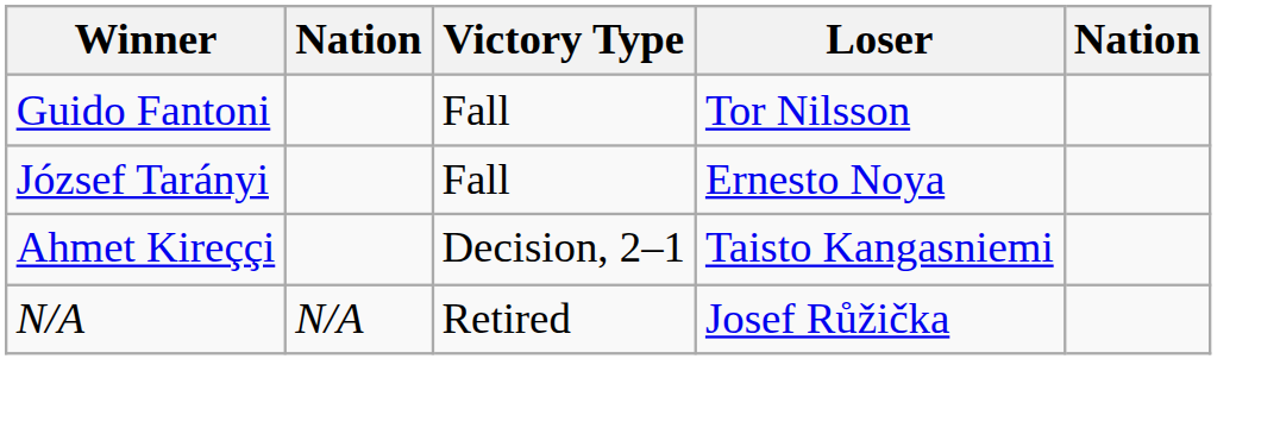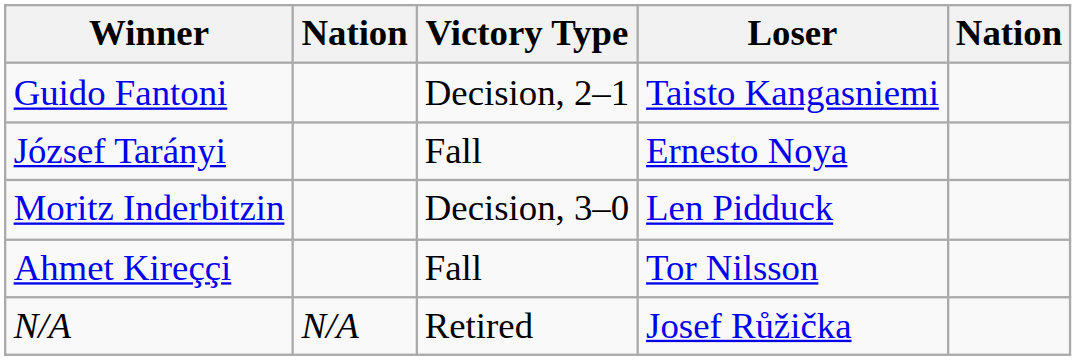Guido Fantoni | Victory Type: Fall -> Decision, 2–1
Guido Fantoni | Loser: Tor Nilsson -> Taisto Kangasniemi
+ row: Moritz Inderbitzin | Decision, 3–0 | Len Pidduck
Ahmet Kireççi | Victory Type: Decision, 2–1 -> Fall
Ahmet Kireççi | Loser: Taisto Kangasniemi -> Tor Nilsson
